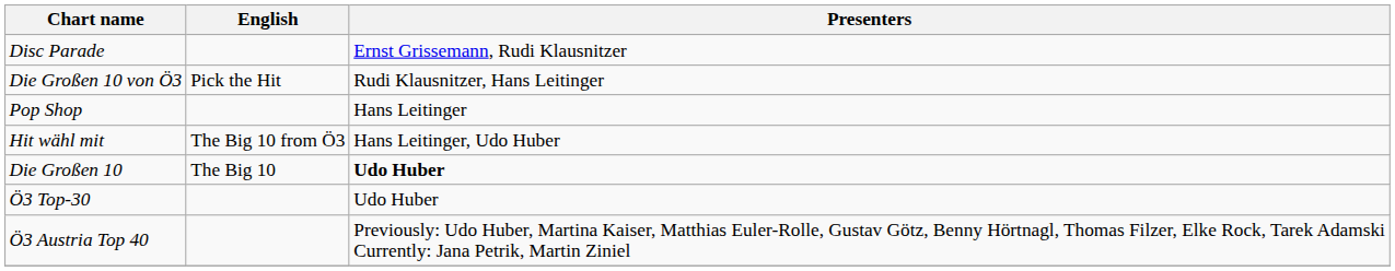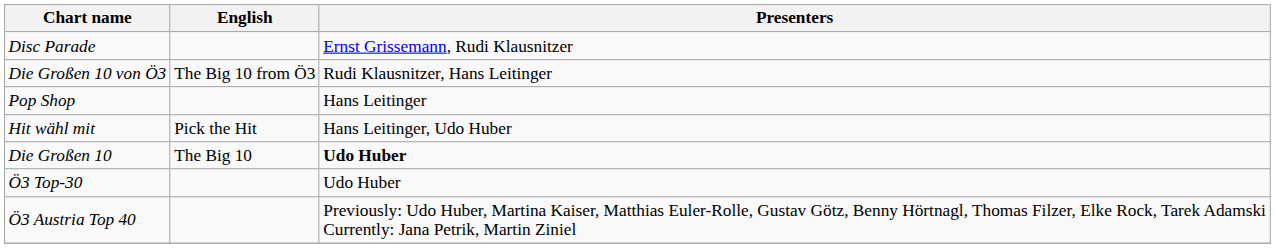Die Großen 10 von Ö3 | English: Pick the Hit -> The Big 10 from Ö3
Hit wähl mit | English: The Big 10 from Ö3 -> Pick the Hit
